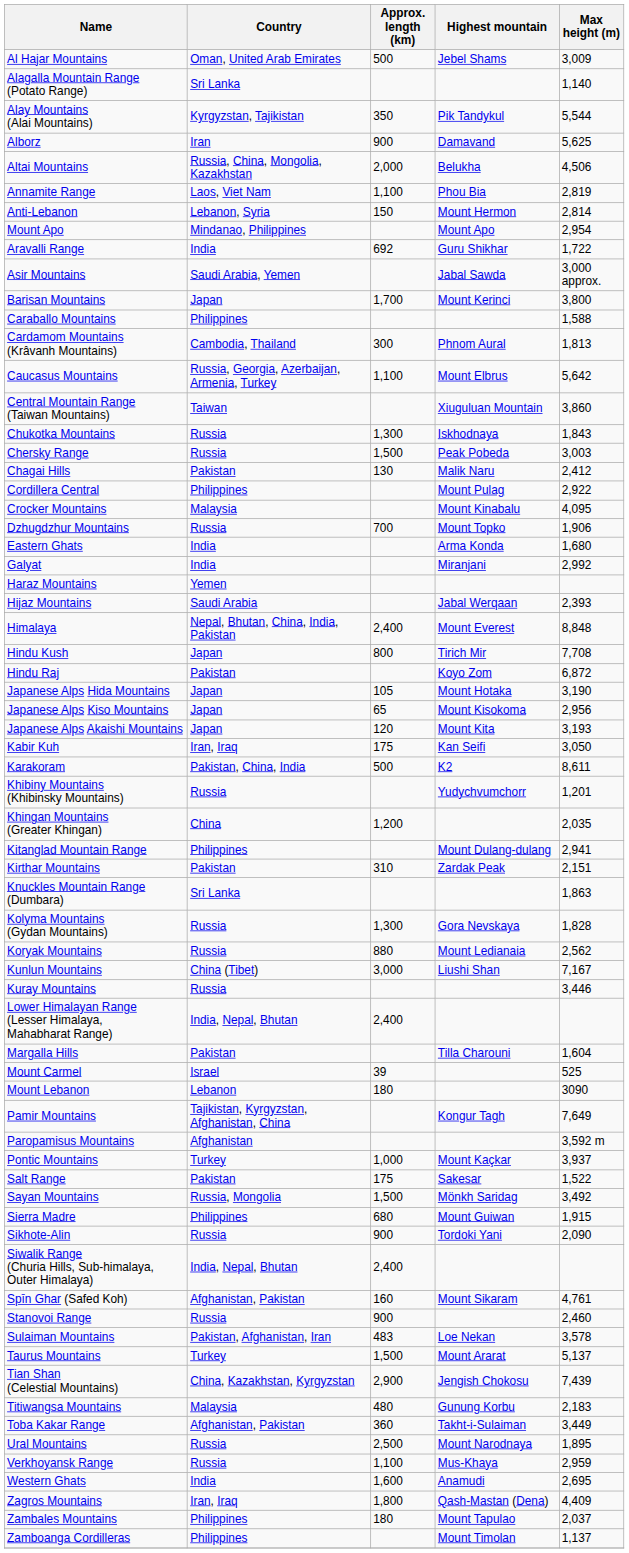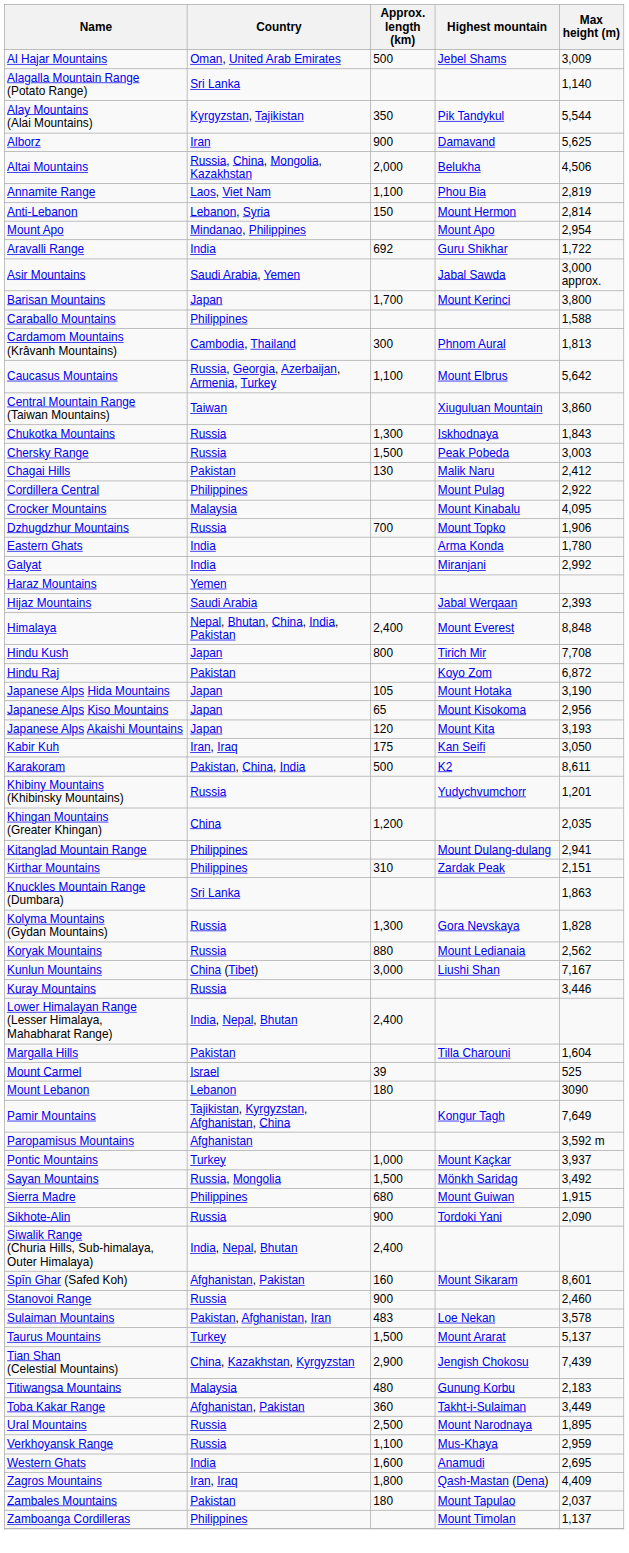Eastern Ghats | Max height (m): 1,680 -> 1,780
Kirthar Mountains | Country: Pakistan -> Philippines
- row: Salt Range | Pakistan | 175 | Sakesar | 1,522
Spīn Ghar (Safed Koh) | Max height (m): 4,761 -> 8,601
Zambales Mountains | Country: Philippines -> Pakistan
